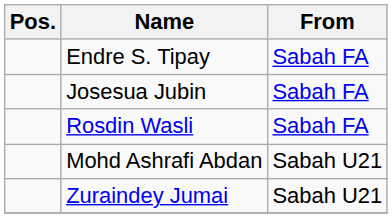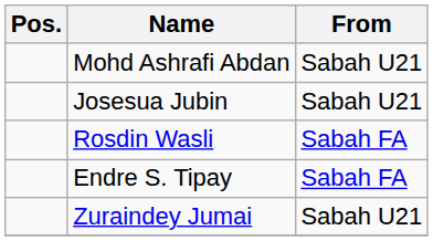rows swapped: Endre S. Tipay <-> Mohd Ashrafi Abdan
Josesua Jubin | From: Sabah FA -> Sabah U21
